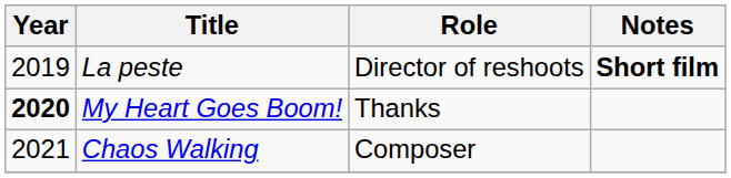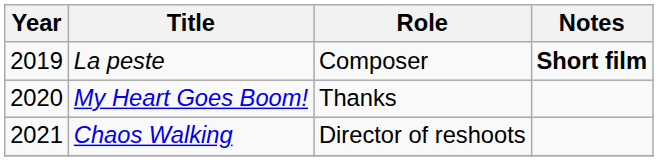La peste | Role: Director of reshoots -> Composer
My Heart Goes Boom! | Year: bold -> normal
Chaos Walking | Role: Composer -> Director of reshoots
